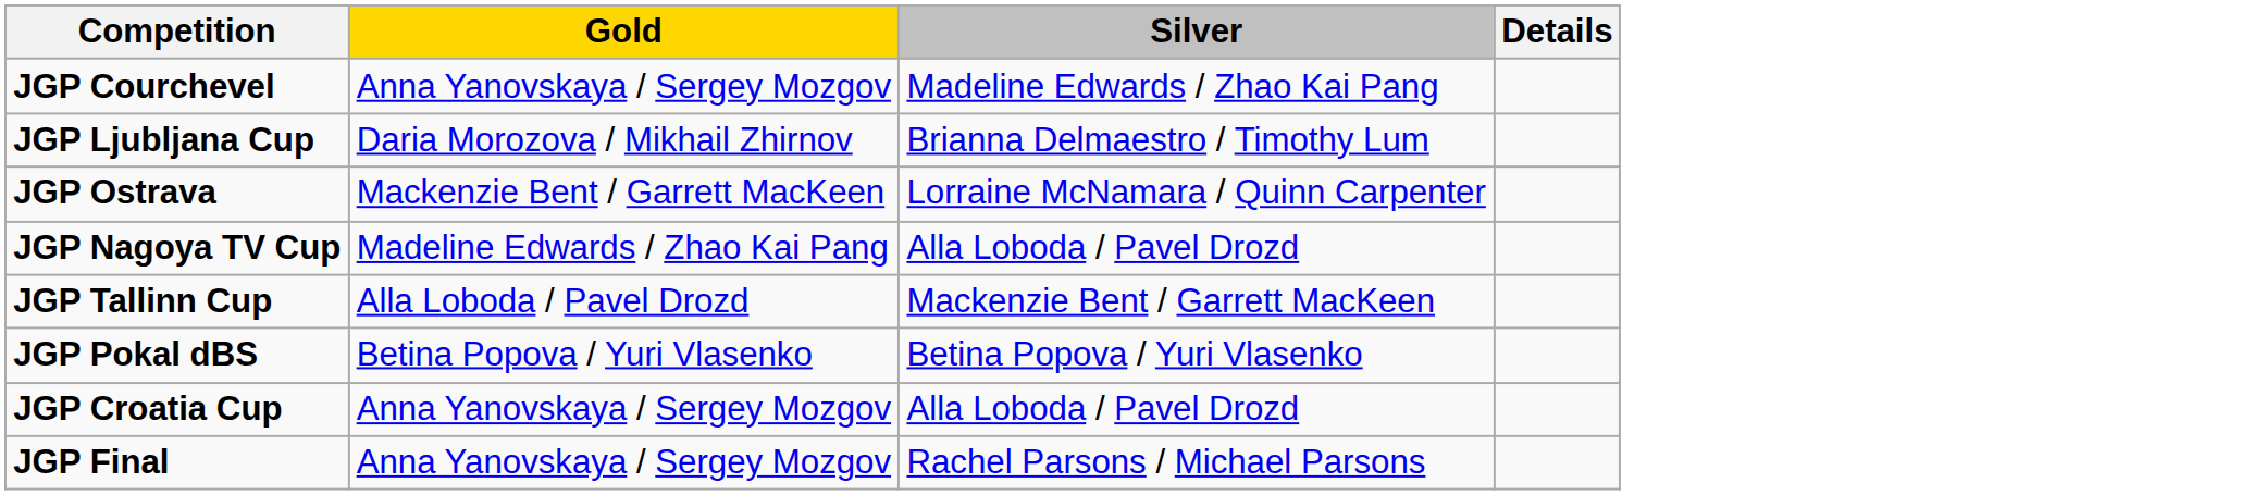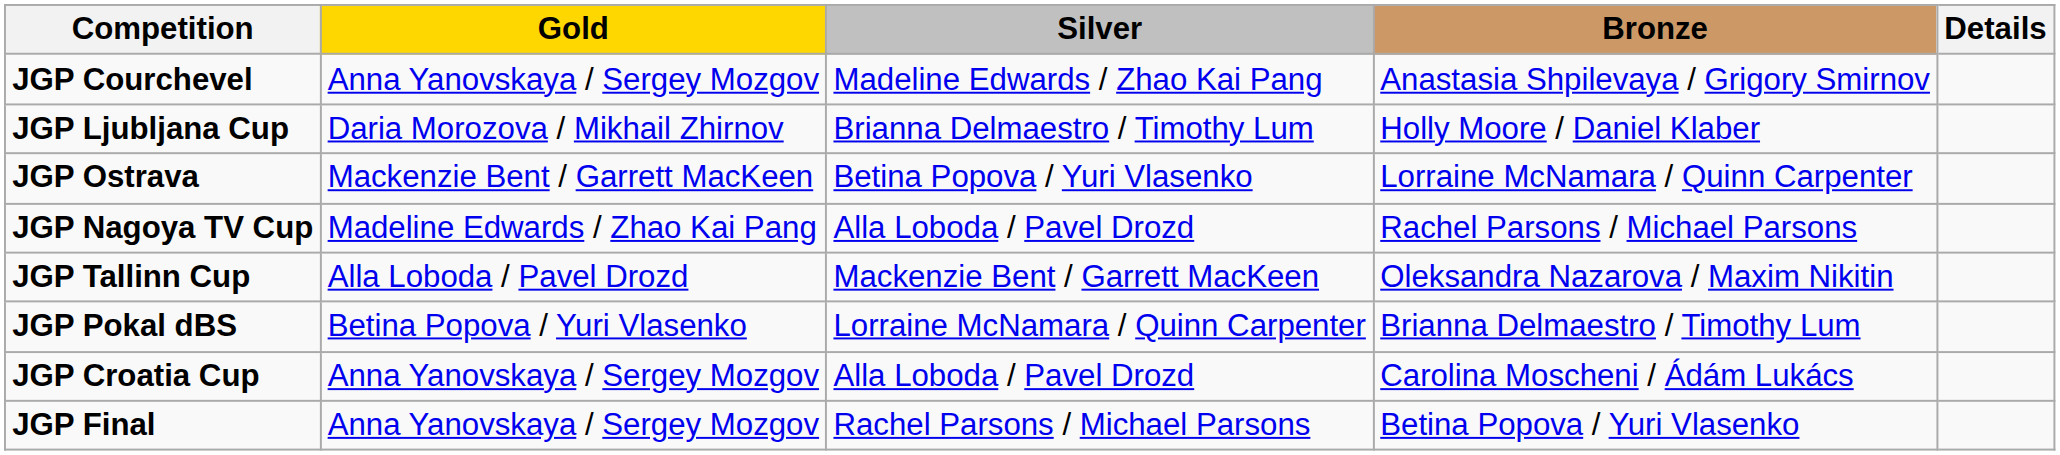+ column: Bronze | Anastasia Shpilevaya / Grigory Smirnov | Holly Moore / Daniel Klaber | Lorraine McNamara / Quinn Carpenter | Rachel Parsons / Michael Parsons | Oleksandra Nazarova / Maxim Nikitin | Brianna Delmaestro / Timothy Lum | Carolina Moscheni / Ádám Lukács | Betina Popova / Yuri Vlasenko
JGP Ostrava | Silver: Lorraine McNamara / Quinn Carpenter -> Betina Popova / Yuri Vlasenko
JGP Pokal dBS | Silver: Betina Popova / Yuri Vlasenko -> Lorraine McNamara / Quinn Carpenter
